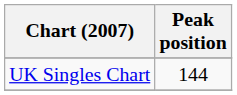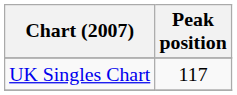UK Singles Chart | Peak position: 144 -> 117
